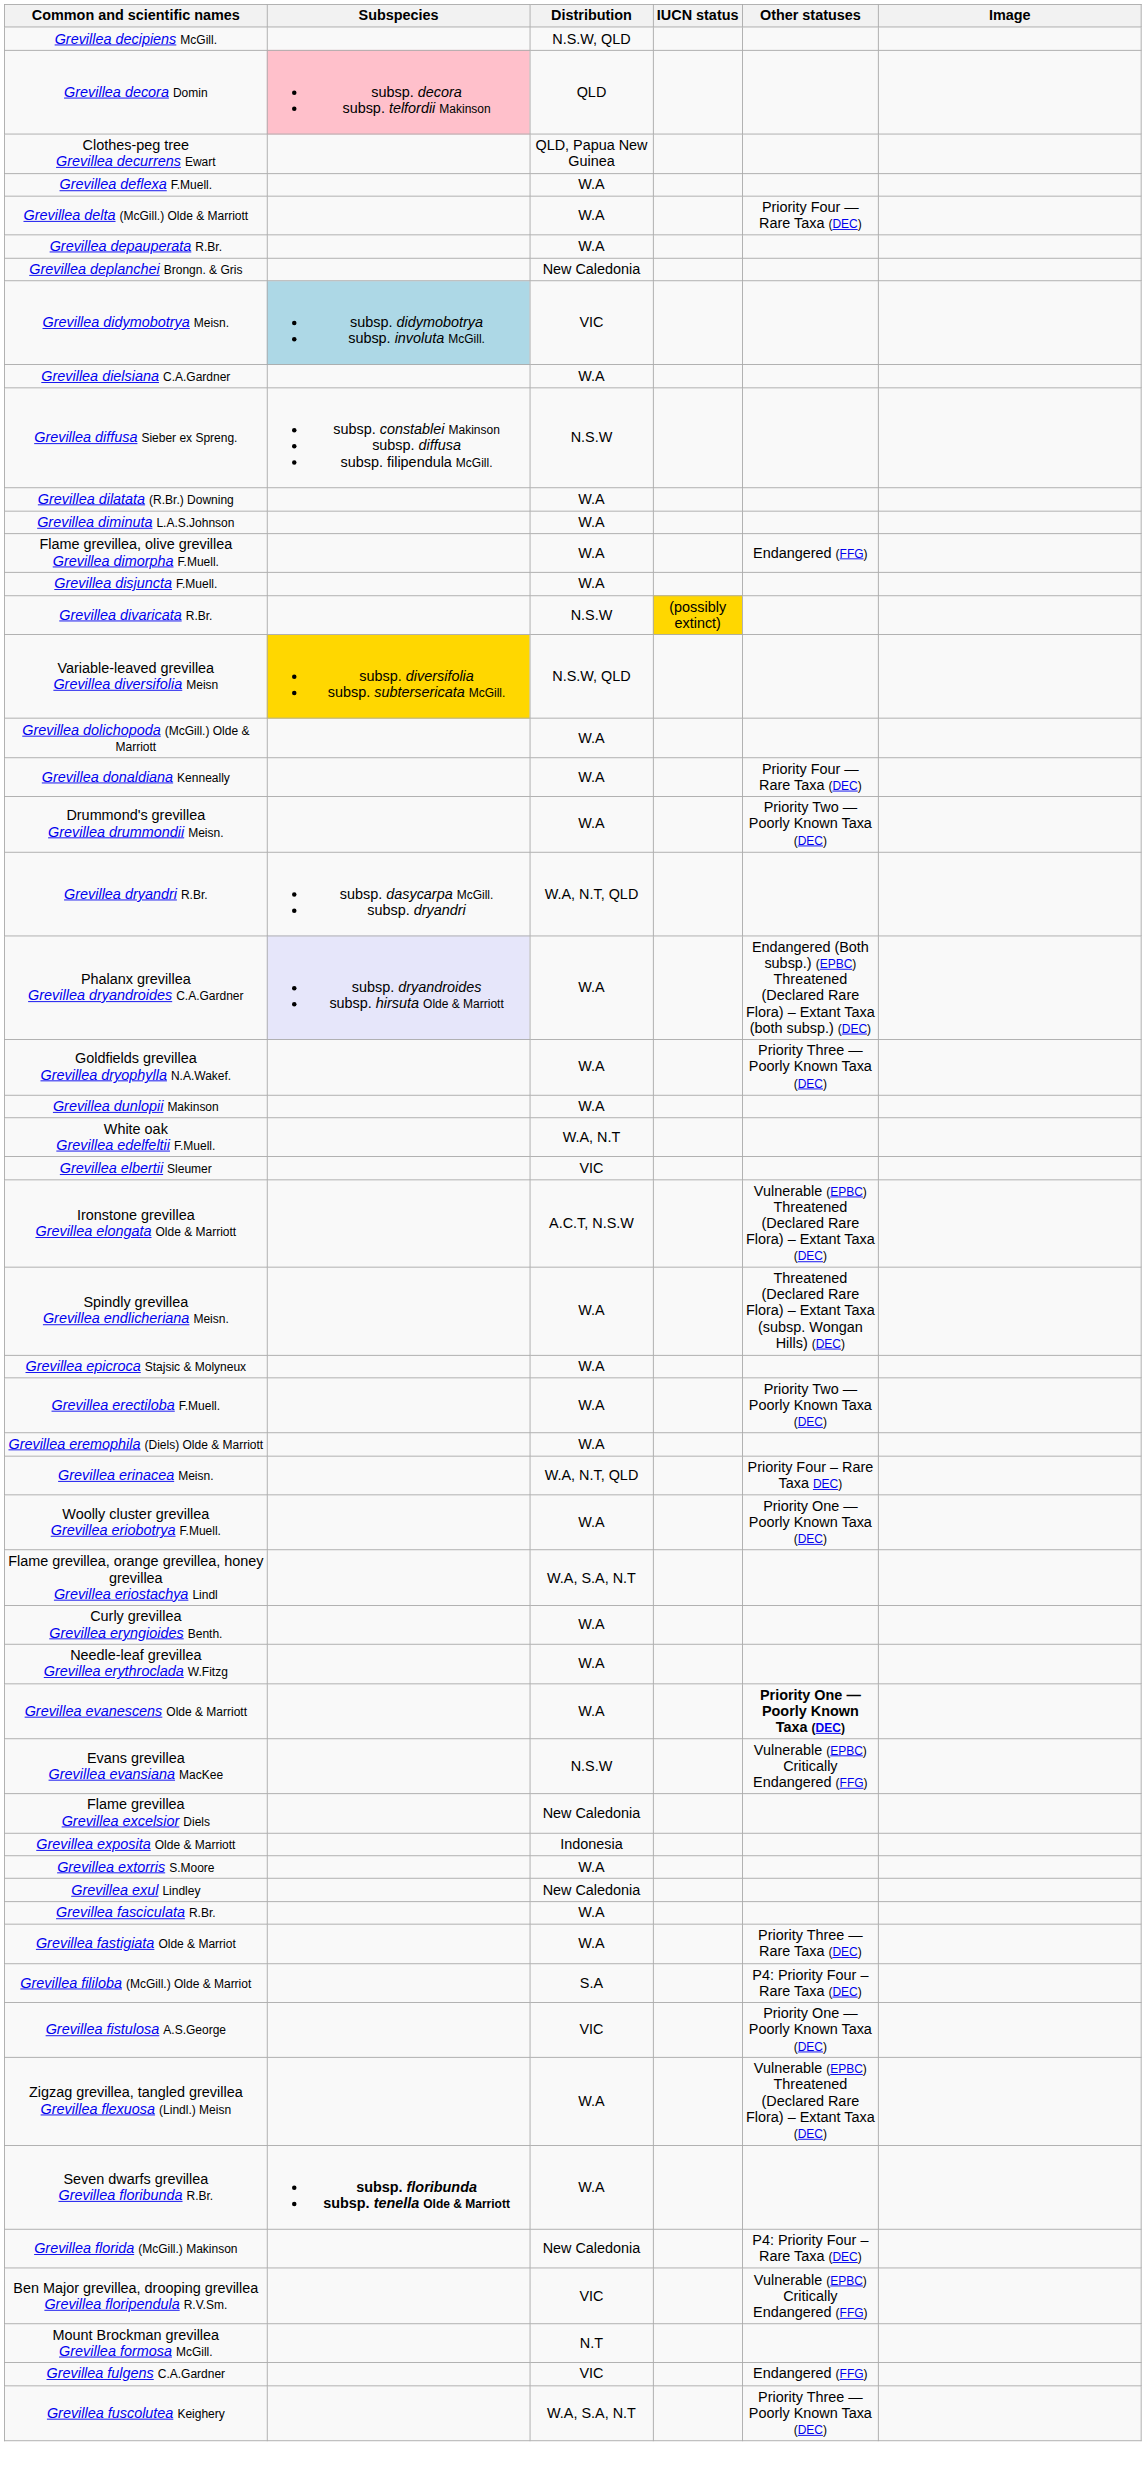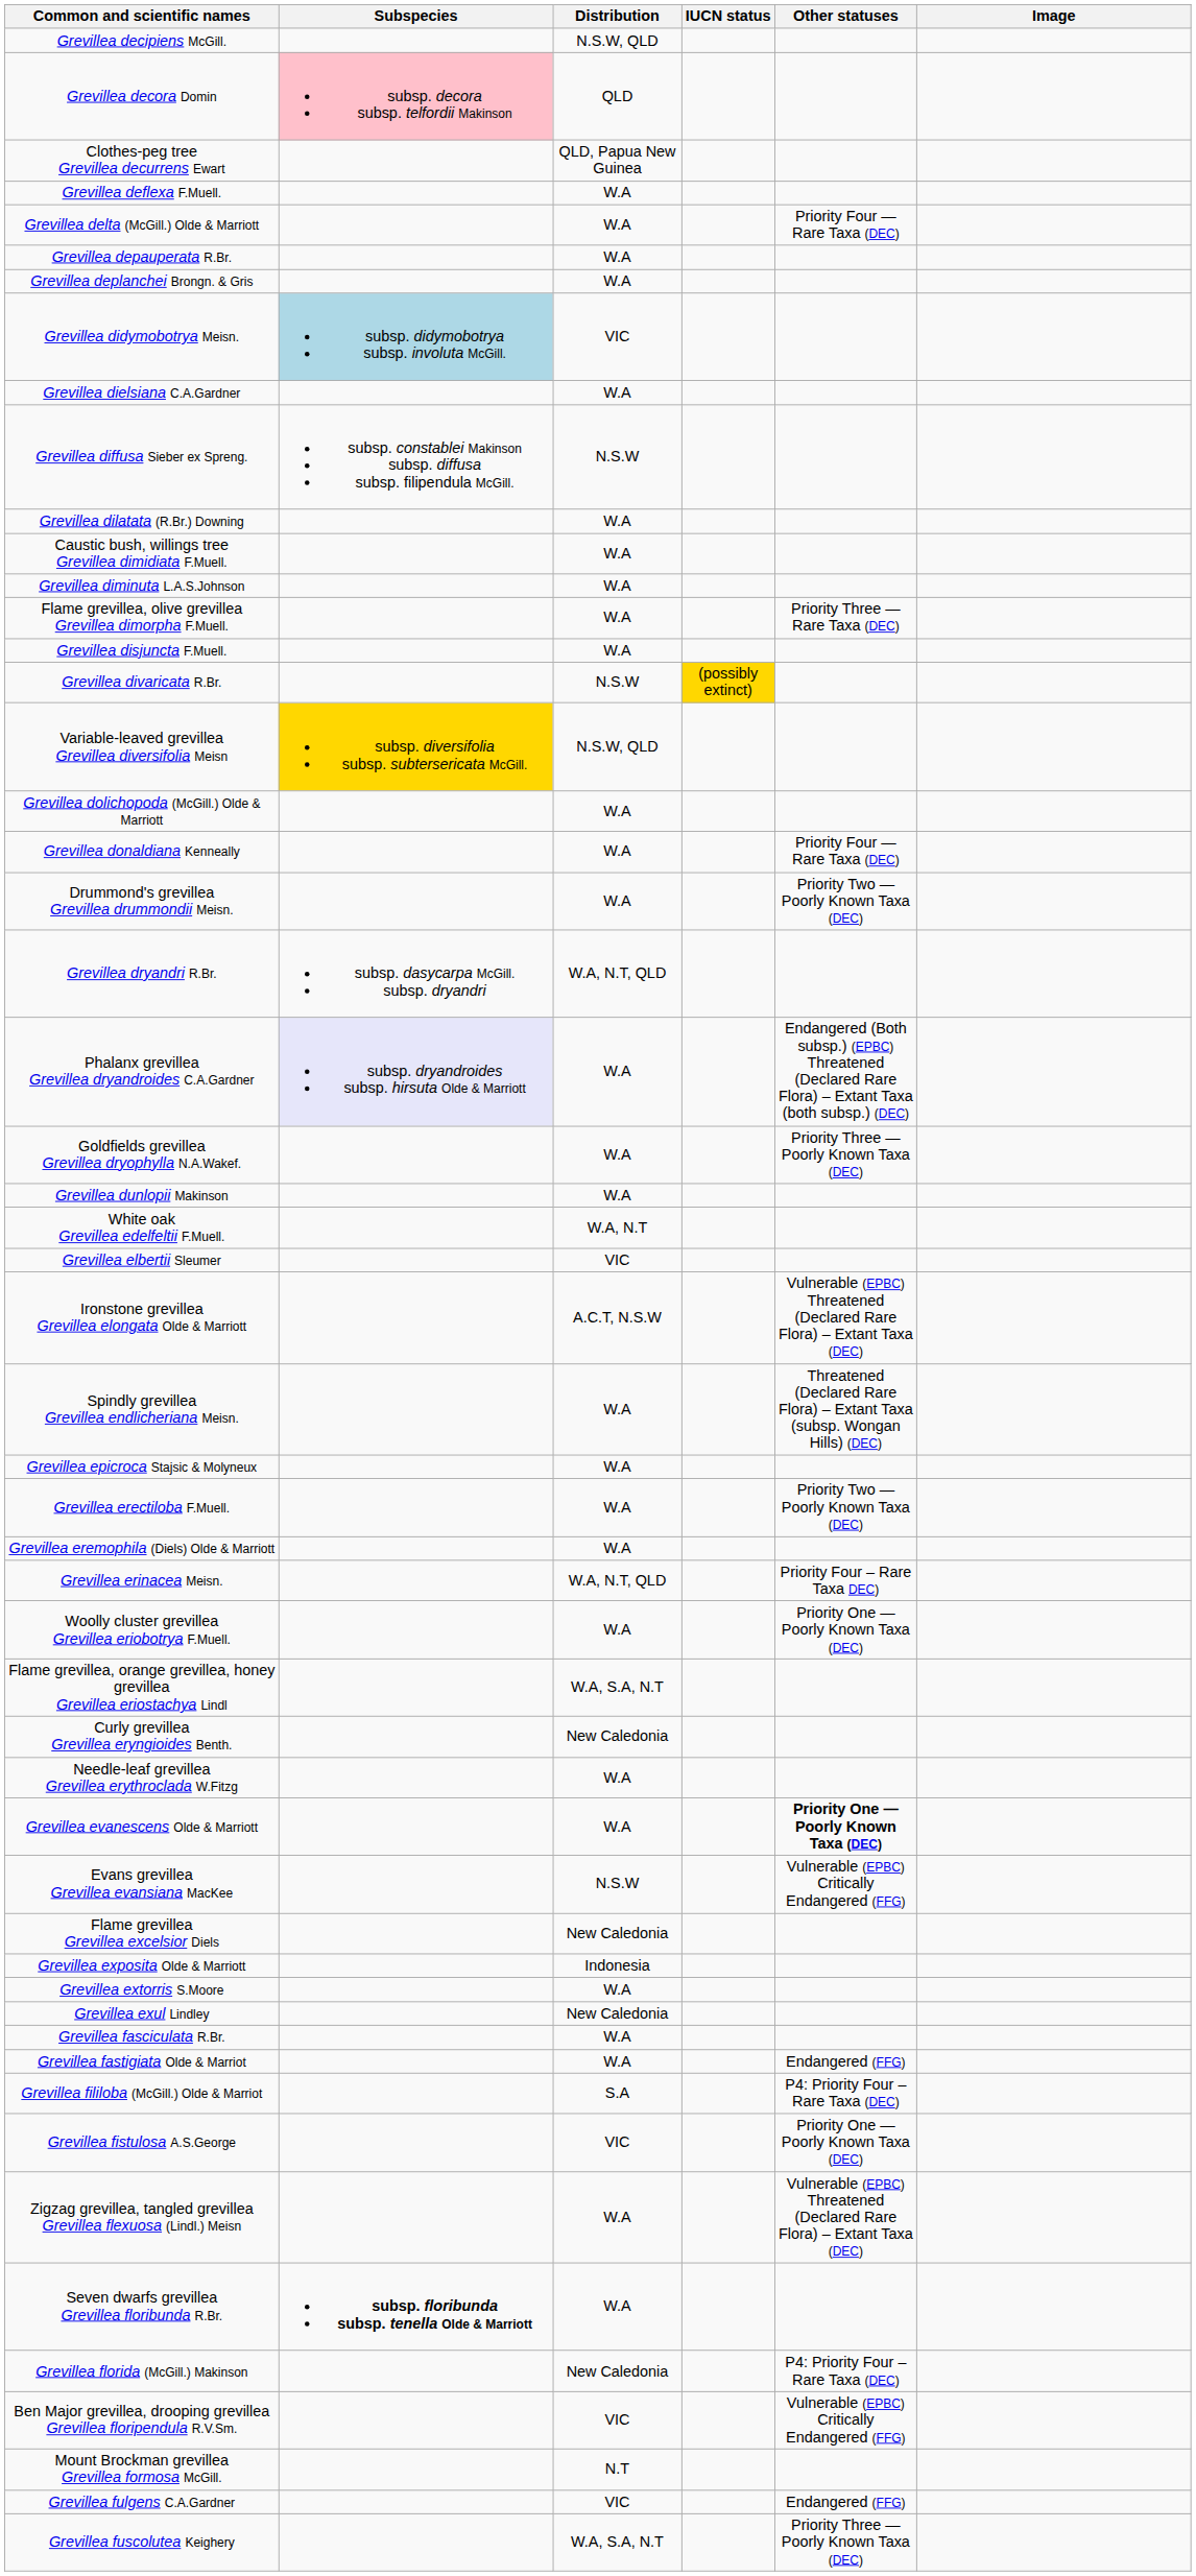Grevillea deplanchei Brongn. & Gris | Distribution: New Caledonia -> W.A
+ row: Caustic bush, willings tree Grevillea dimidiata F.Muell. | W.A
Flame grevillea, olive grevillea Grevillea dimorpha F.Muell. | Other statuses: Endangered (FFG) -> Priority Three — Rare Taxa (DEC)
Curly grevillea Grevillea eryngioides Benth. | Distribution: W.A -> New Caledonia
Grevillea fastigiata Olde & Marriot | Other statuses: Priority Three — Rare Taxa (DEC) -> Endangered (FFG)
